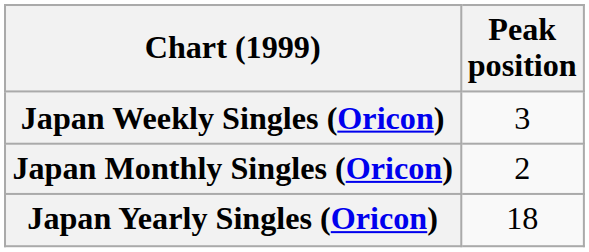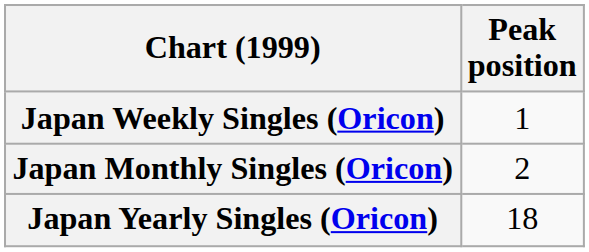Japan Weekly Singles (Oricon) | Peak position: 3 -> 1
